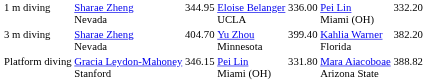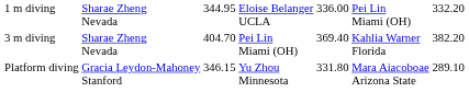3 m diving | column 4: Yu Zhou Minnesota -> Pei Lin Miami (OH)
3 m diving | column 5: 399.40 -> 369.40
Platform diving | column 4: Pei Lin Miami (OH) -> Yu Zhou Minnesota
Platform diving | column 7: 388.82 -> 289.10
